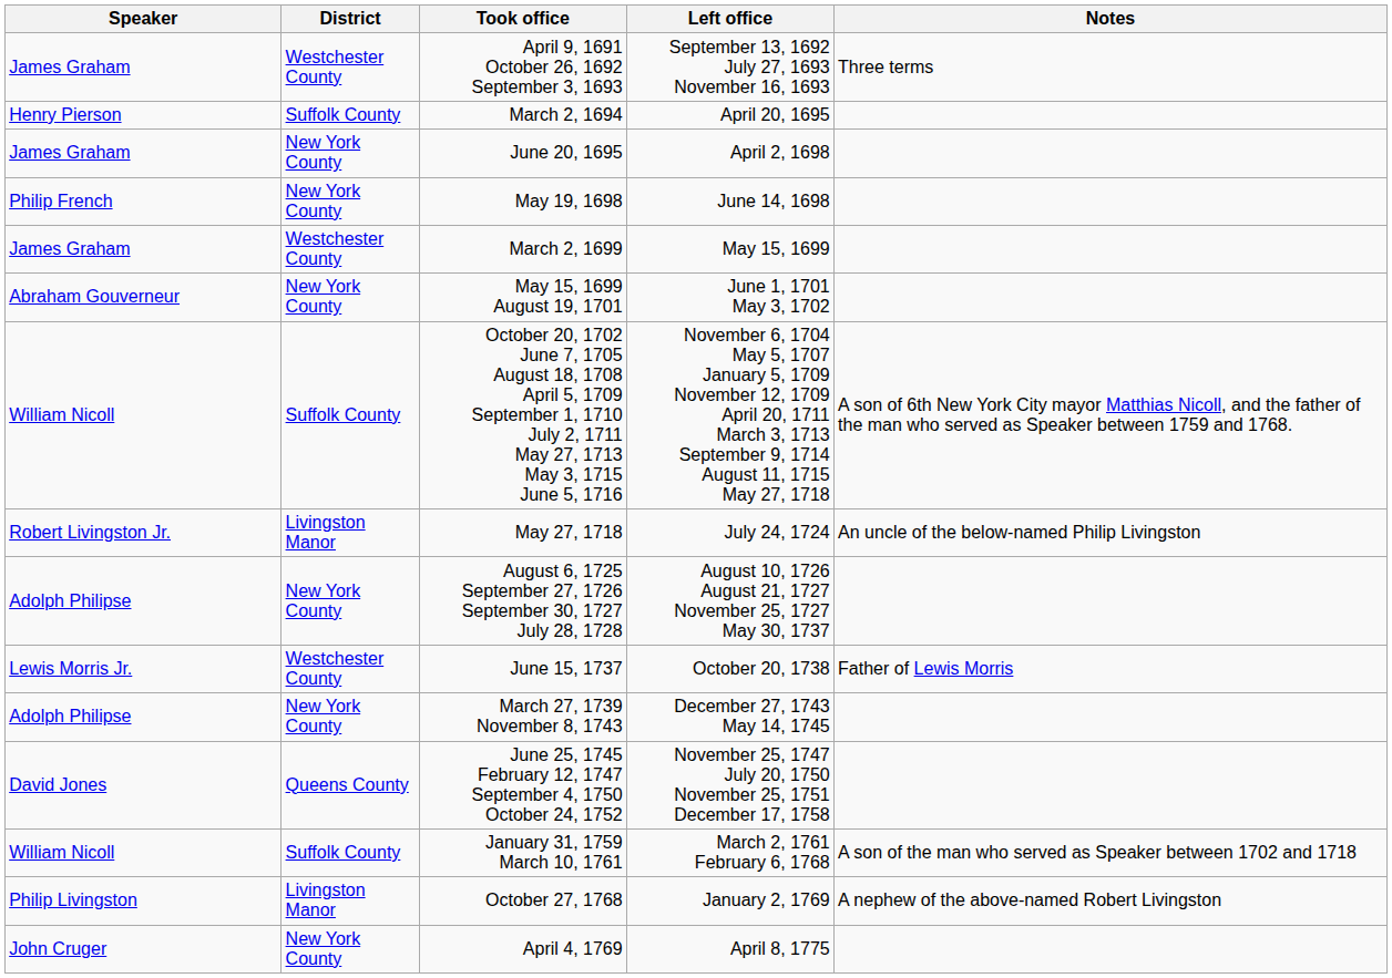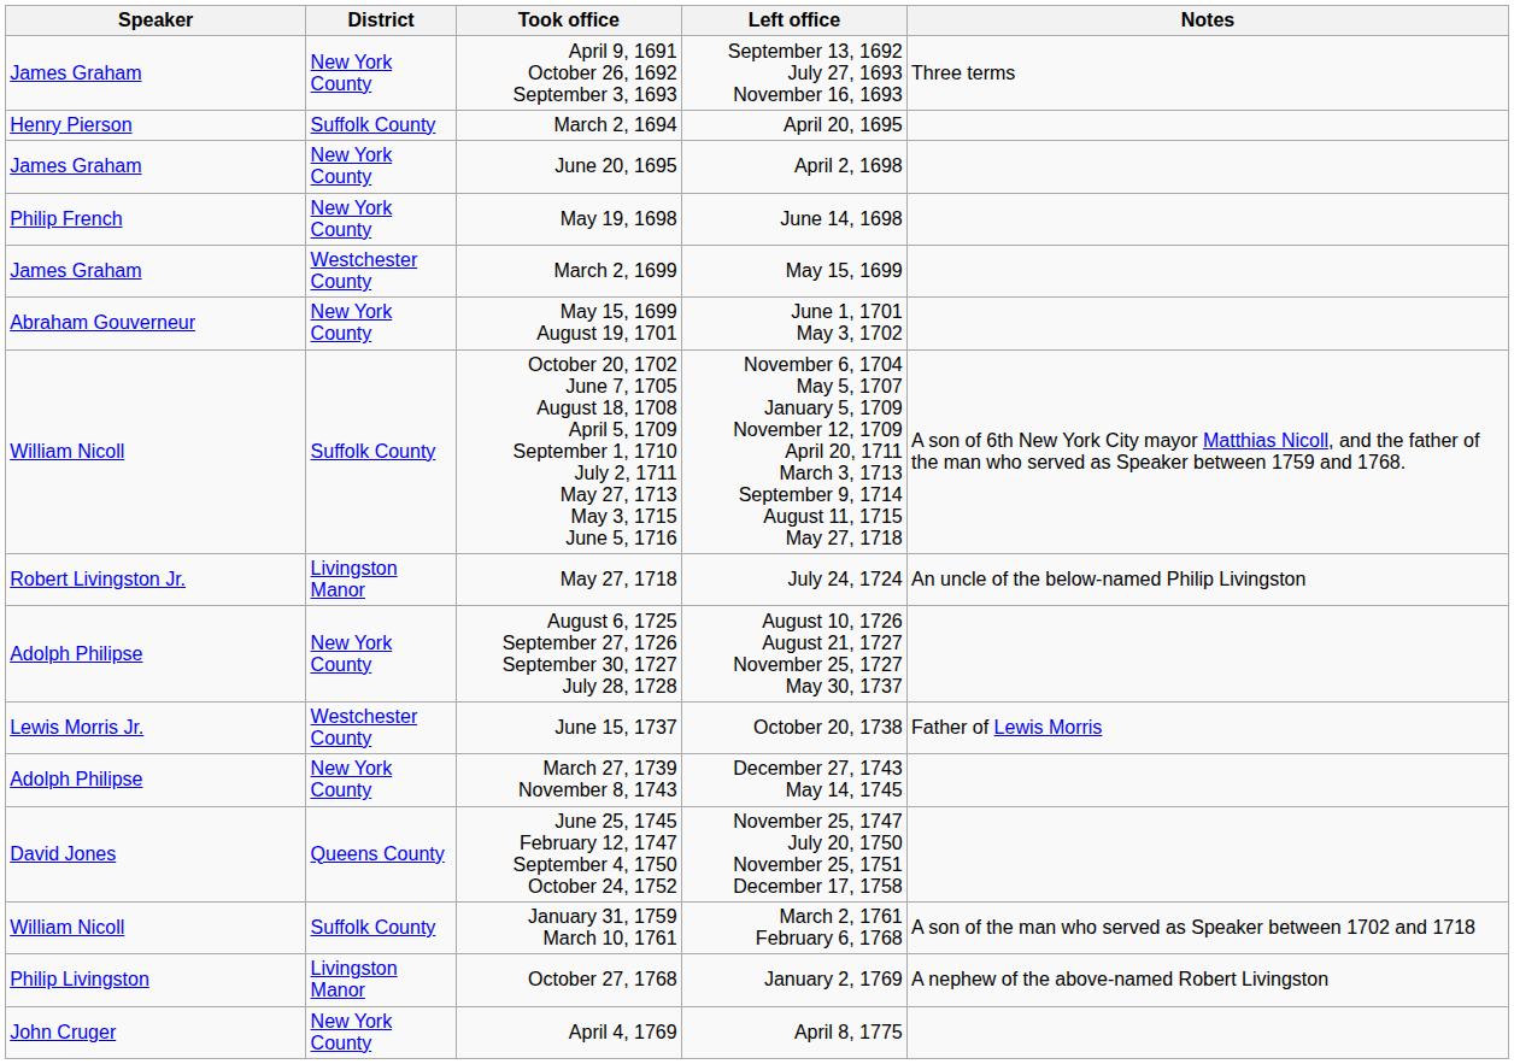April 9, 1691 October 26, 1692 September 3, 1693 | District: Westchester County -> New York County
